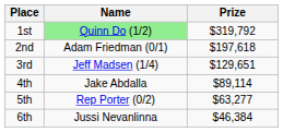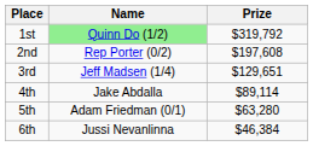2nd | Name: Adam Friedman (0/1) -> Rep Porter (0/2)
2nd | Prize: $197,618 -> $197,608
5th | Name: Rep Porter (0/2) -> Adam Friedman (0/1)
5th | Prize: $63,277 -> $63,280
